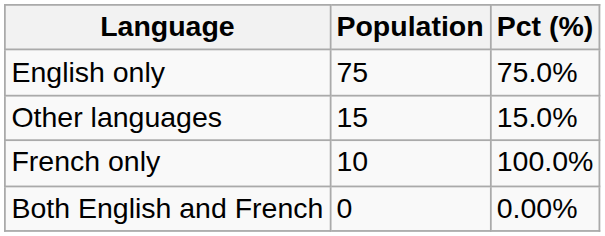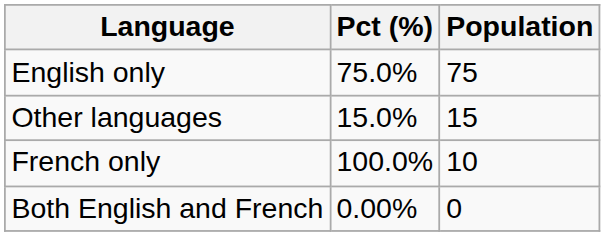columns swapped: Population <-> Pct (%)
